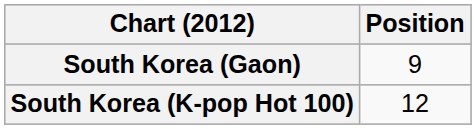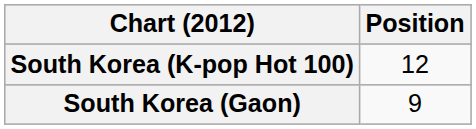rows swapped: South Korea (Gaon) <-> South Korea (K-pop Hot 100)
